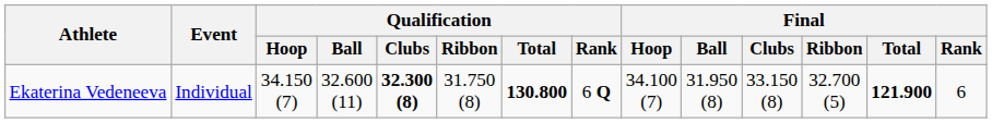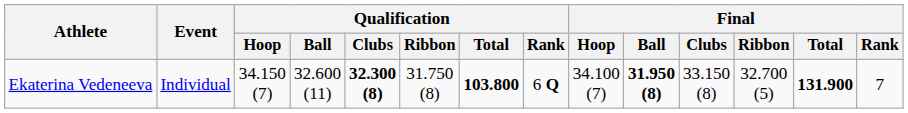Ekaterina Vedeneeva | Qualification / Total: 130.800 -> 103.800
Ekaterina Vedeneeva | Final / Ball: normal -> bold
Ekaterina Vedeneeva | Final / Total: 121.900 -> 131.900
Ekaterina Vedeneeva | Final / Rank: 6 -> 7
